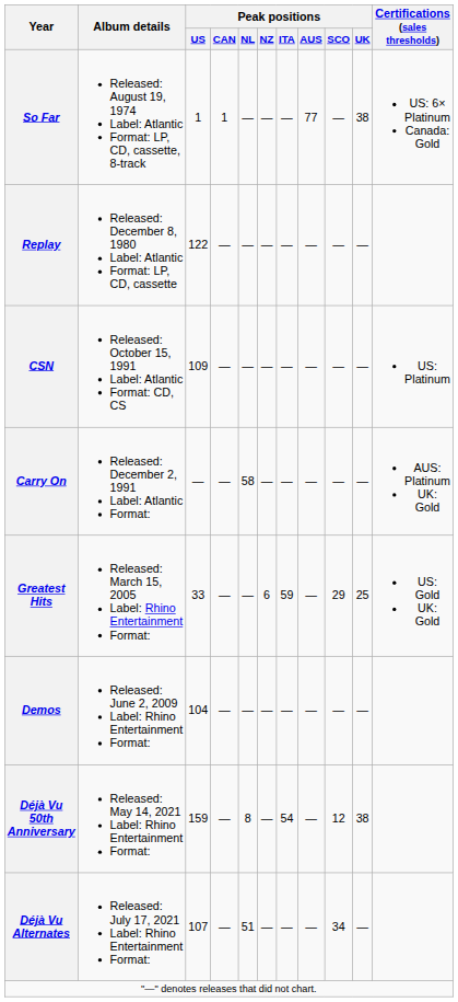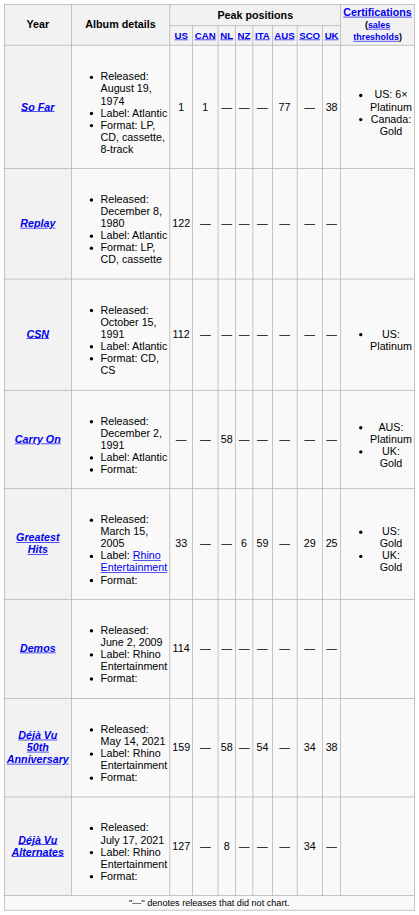CSN | Peak positions / US: 109 -> 112
Demos | Peak positions / US: 104 -> 114
Déjà Vu 50th Anniversary | Peak positions / NL: 8 -> 58
Déjà Vu 50th Anniversary | Peak positions / SCO: 12 -> 34
Déjà Vu Alternates | Peak positions / US: 107 -> 127
Déjà Vu Alternates | Peak positions / NL: 51 -> 8
